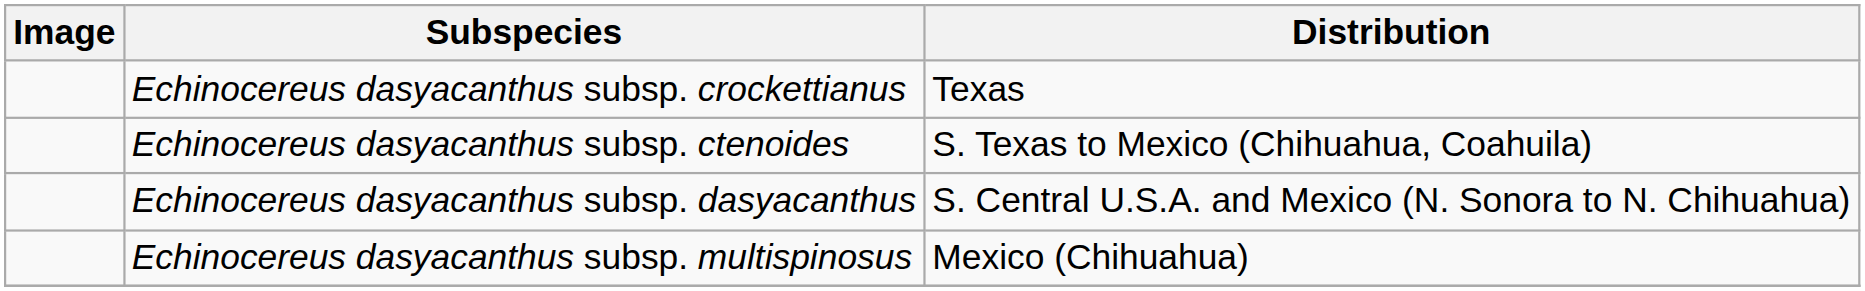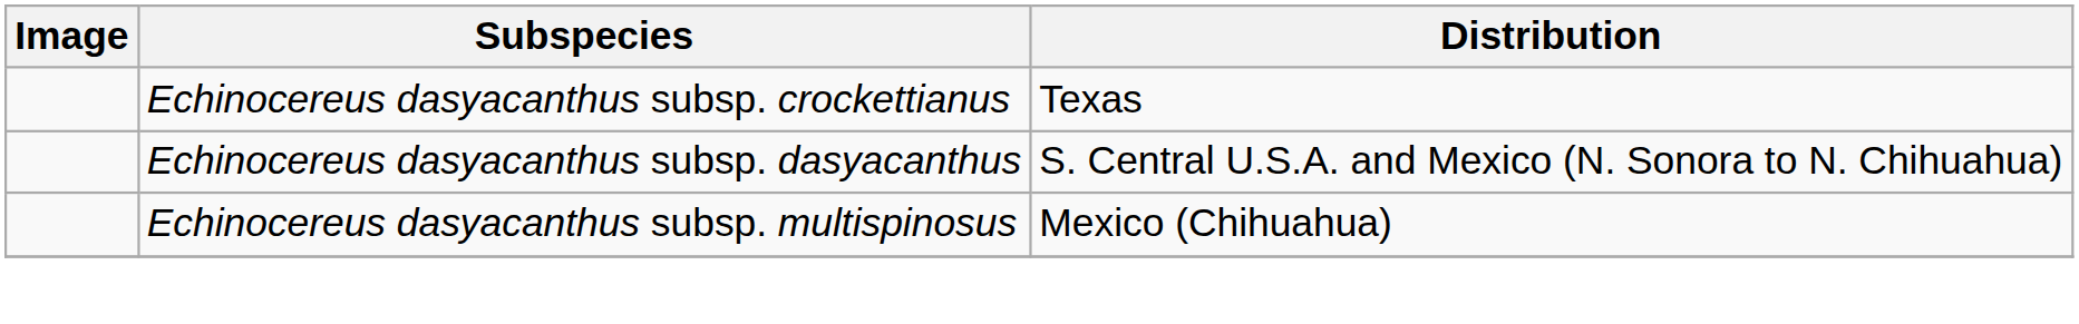- row: Echinocereus dasyacanthus subsp. ctenoides | S. Texas to Mexico (Chihuahua, Coahuila)
